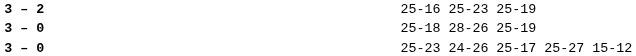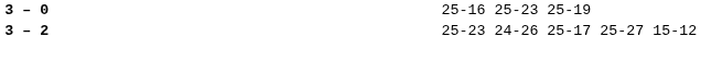25-16 25-23 25-19 | column 2: 3 – 2 -> 3 – 0
- row: 3 – 0 | 25-18 28-26 25-19
25-23 24-26 25-17 25-27 15-12 | column 2: 3 – 0 -> 3 – 2
